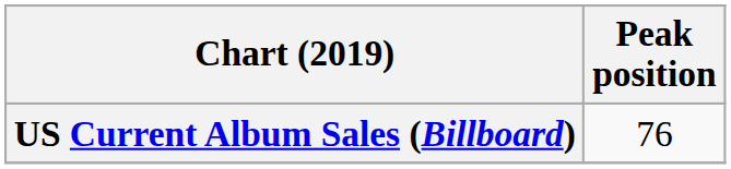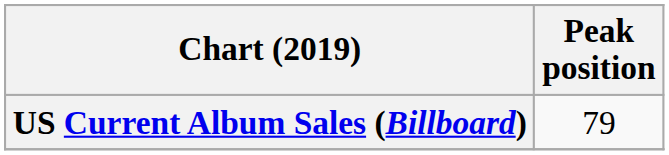US Current Album Sales (Billboard) | Peak position: 76 -> 79
